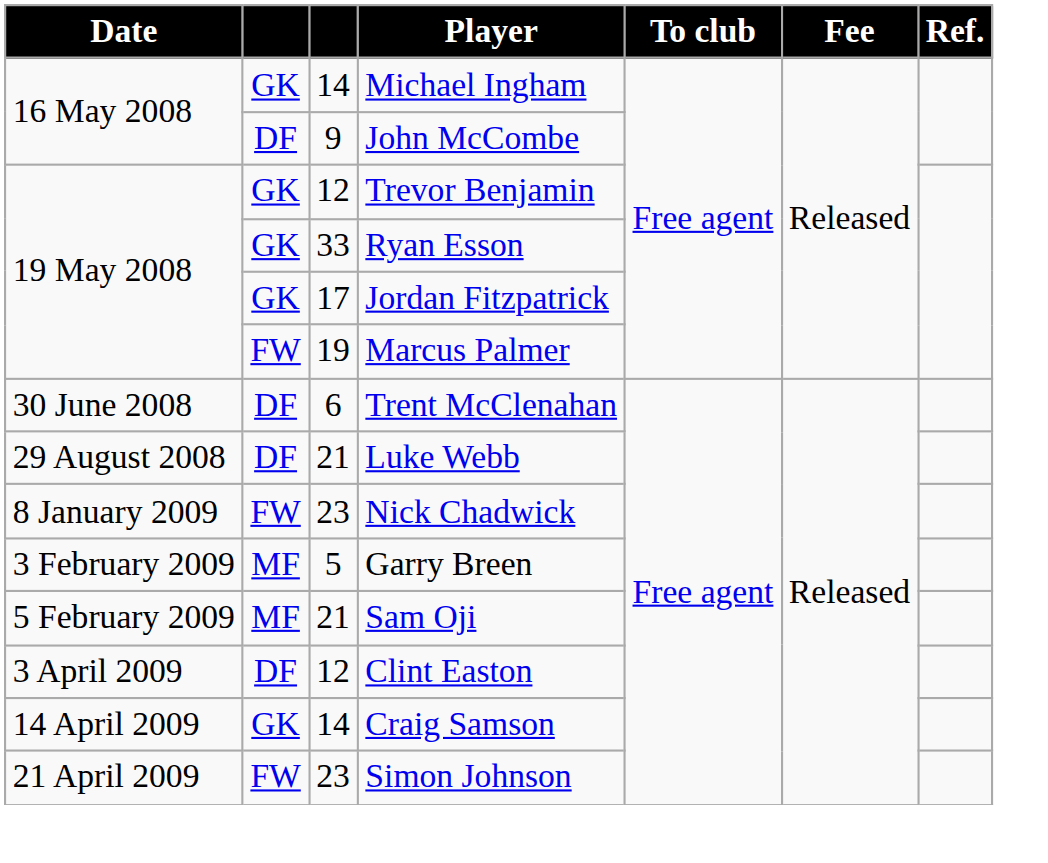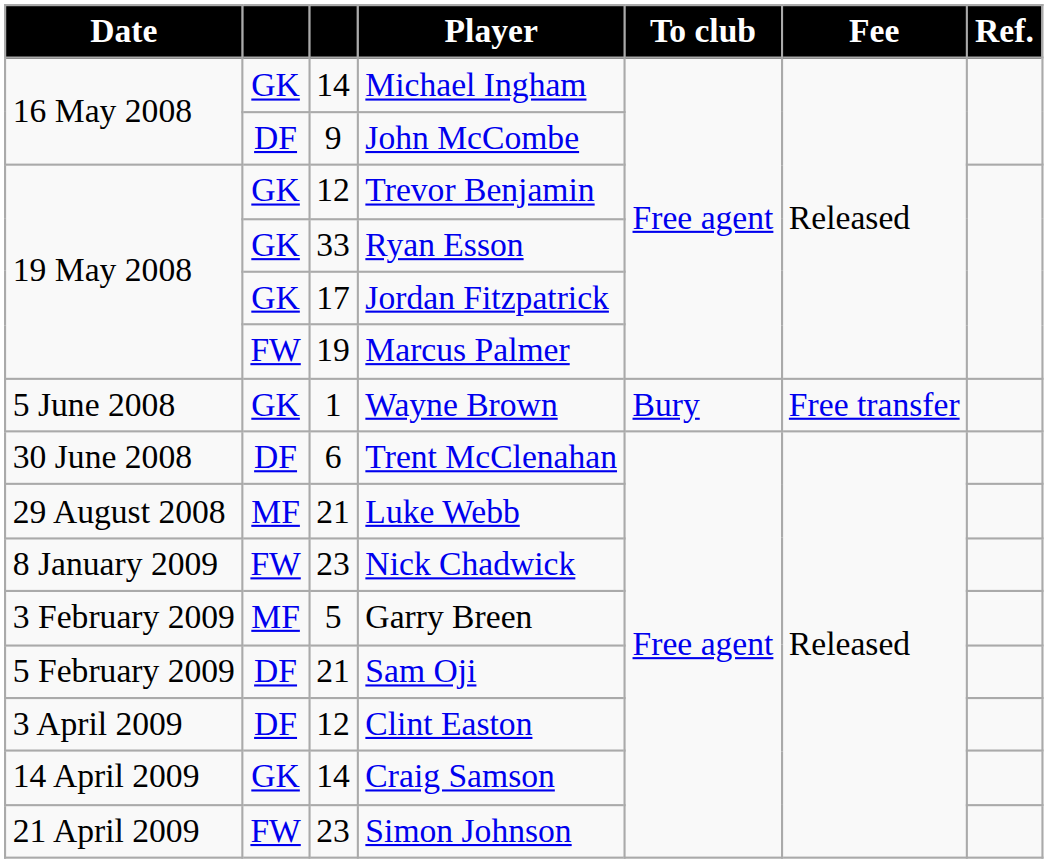+ row: 5 June 2008 | GK | 1 | Wayne Brown | Bury | Free transfer
Luke Webb | column 2: DF -> MF
Sam Oji | column 2: MF -> DF
